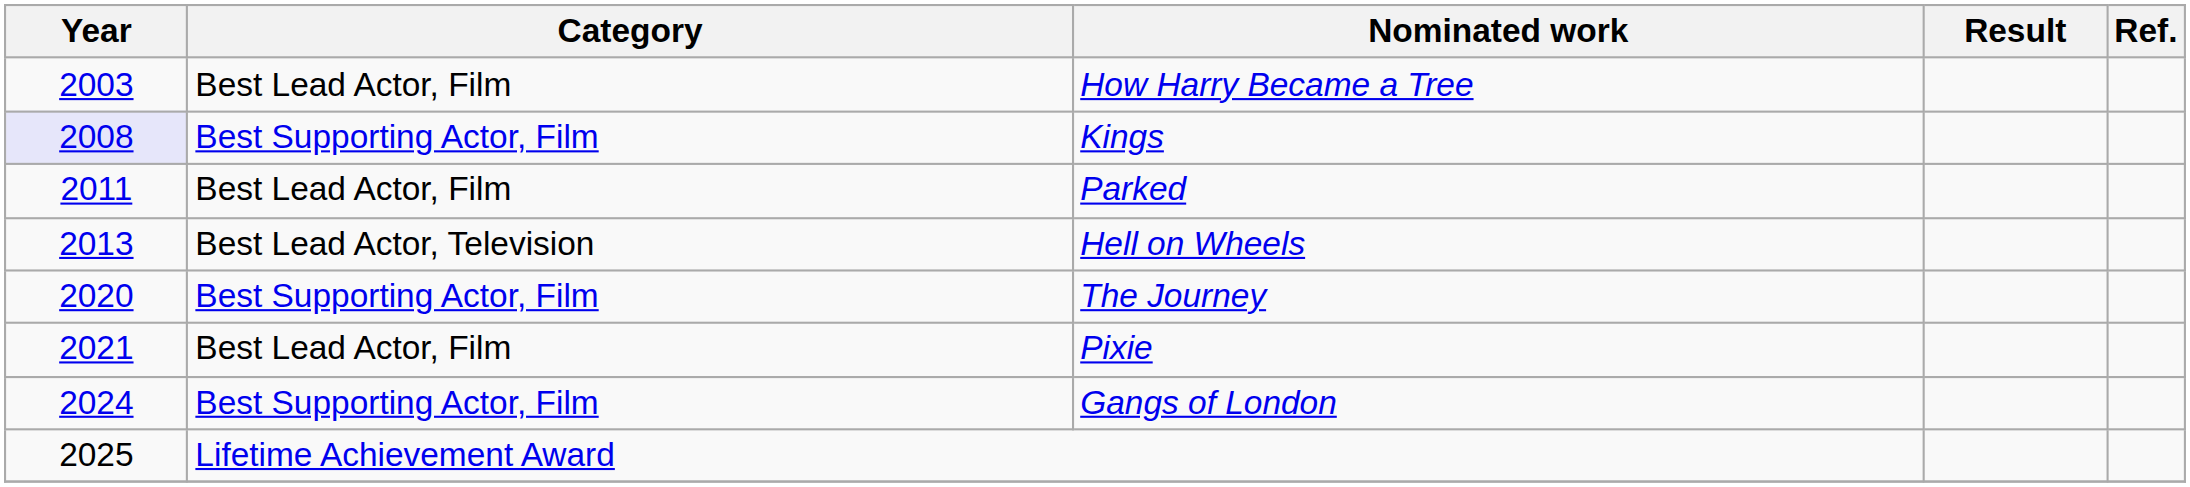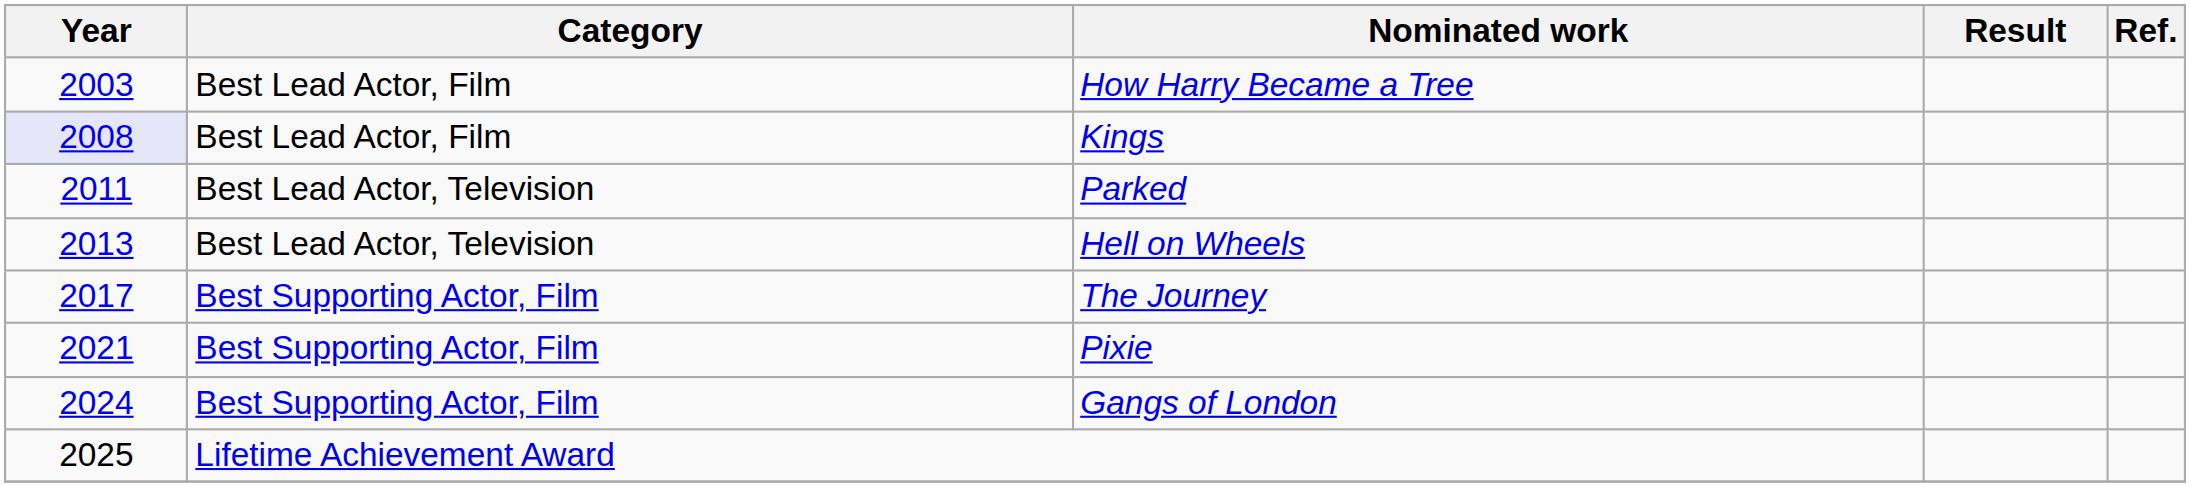Kings | Category: Best Supporting Actor, Film -> Best Lead Actor, Film
Parked | Category: Best Lead Actor, Film -> Best Lead Actor, Television
The Journey | Year: 2020 -> 2017
Pixie | Category: Best Lead Actor, Film -> Best Supporting Actor, Film
